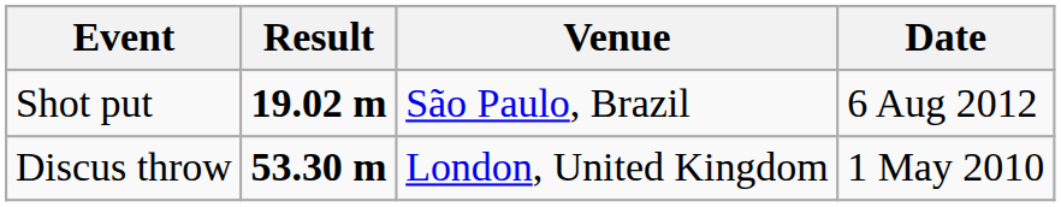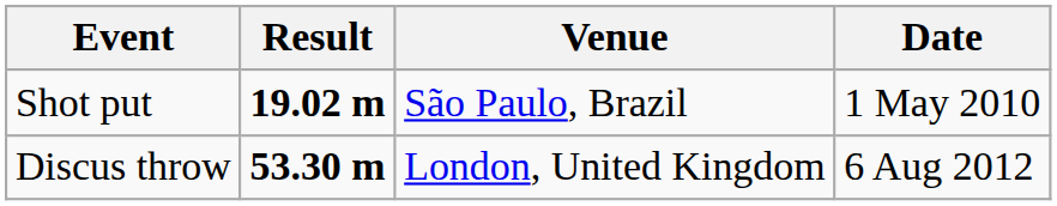Shot put | Date: 6 Aug 2012 -> 1 May 2010
Discus throw | Date: 1 May 2010 -> 6 Aug 2012
